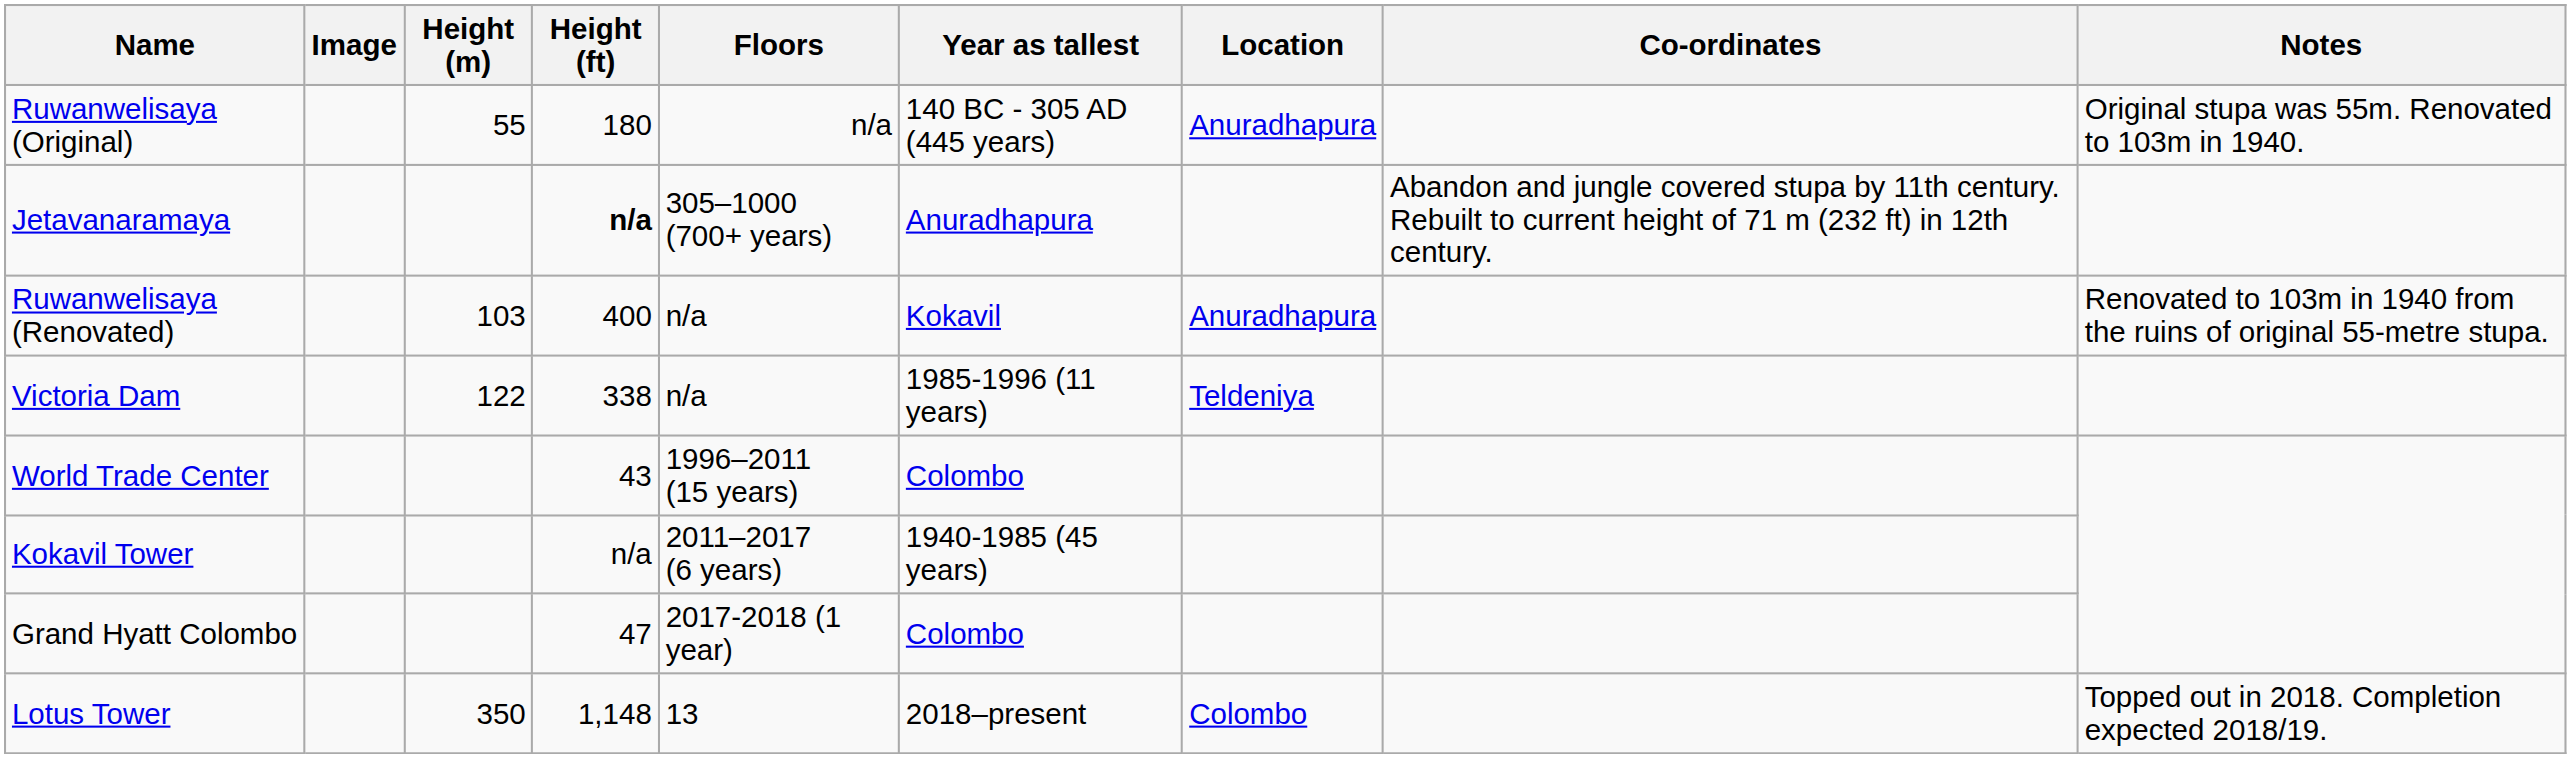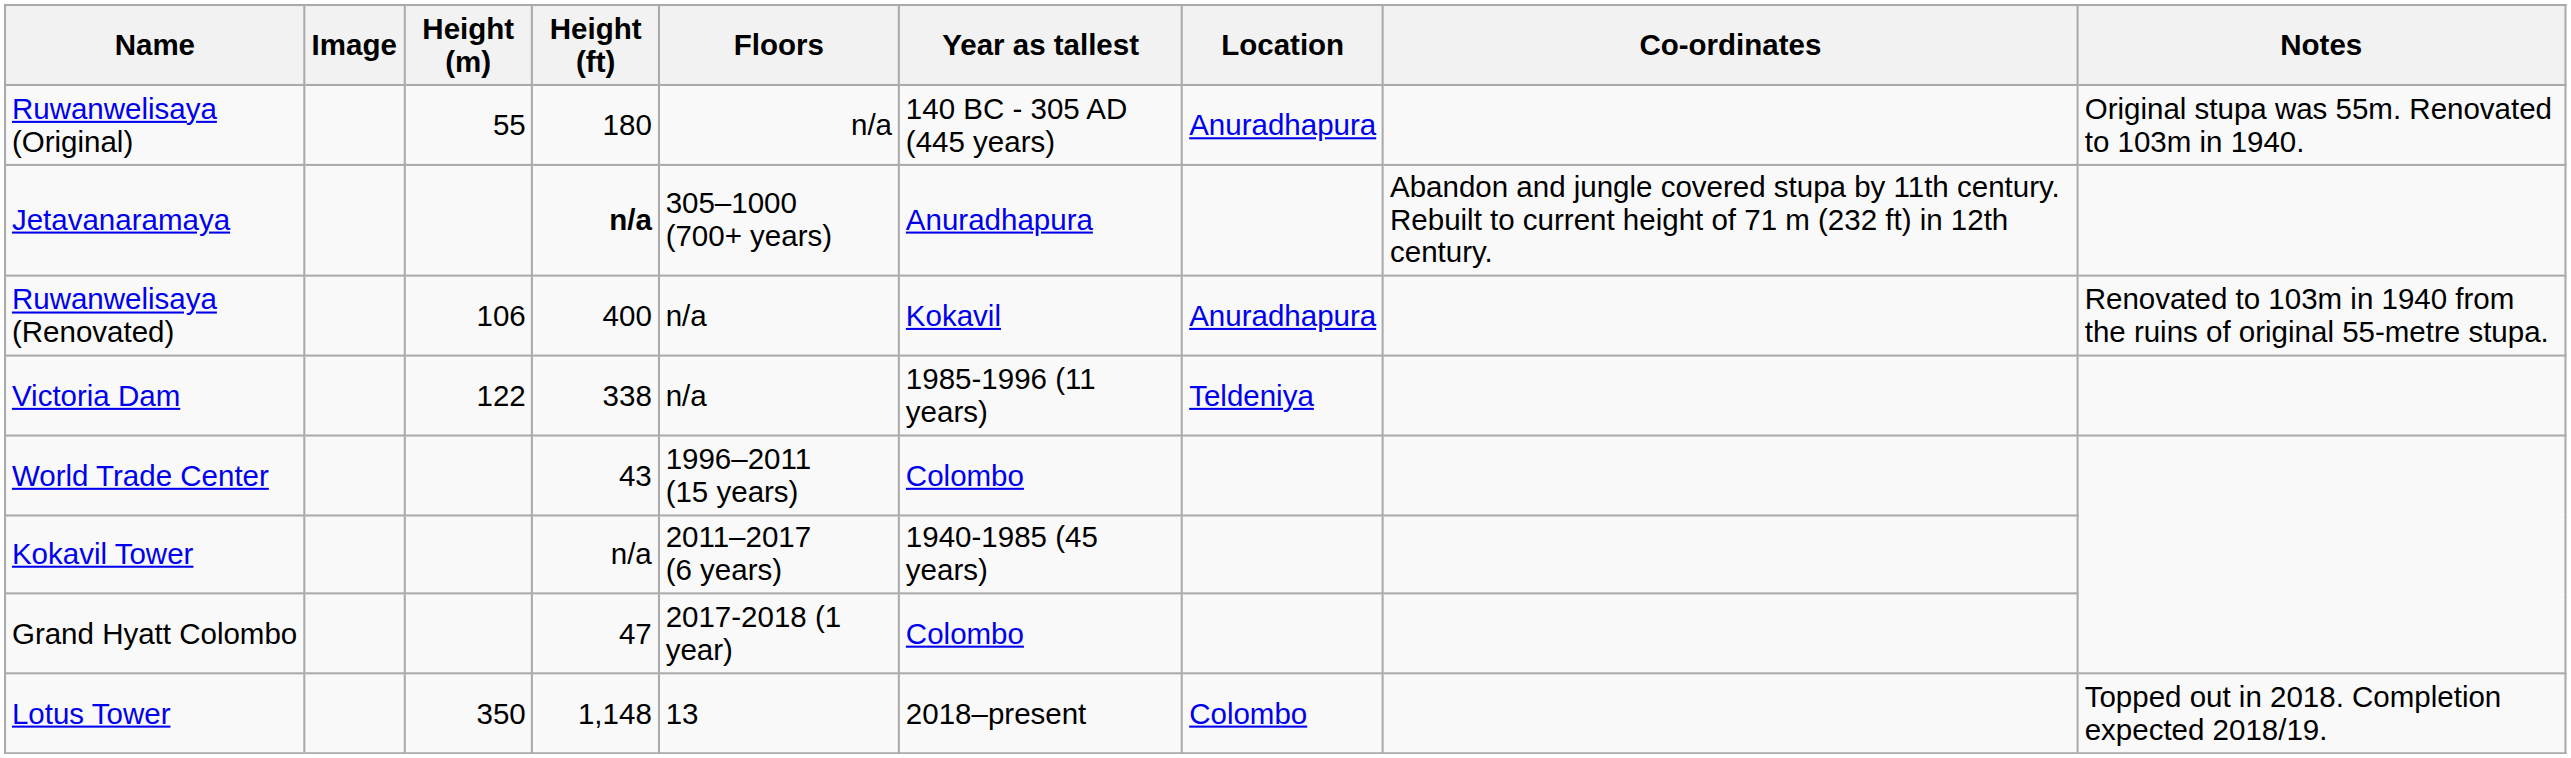Ruwanwelisaya (Renovated) | Height (m): 103 -> 106
